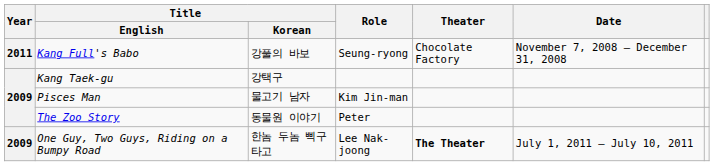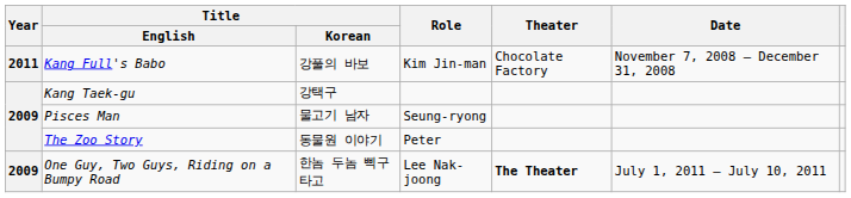Kang Full's Babo | Role: Seung-ryong -> Kim Jin-man
Pisces Man | Role: Kim Jin-man -> Seung-ryong
